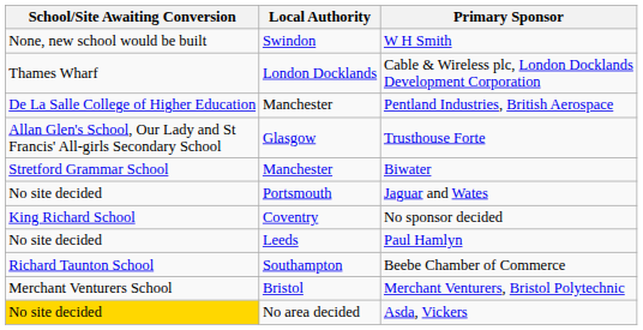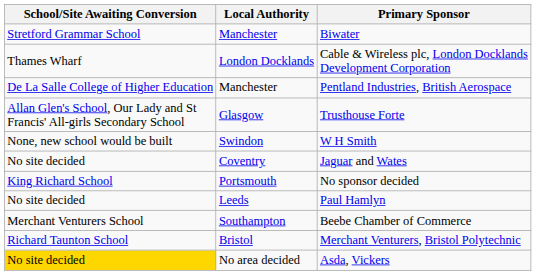rows swapped: Biwater <-> W H Smith
Jaguar and Wates | Local Authority: Portsmouth -> Coventry
No sponsor decided | Local Authority: Coventry -> Portsmouth
Beebe Chamber of Commerce | School/Site Awaiting Conversion: Richard Taunton School -> Merchant Venturers School
Merchant Venturers, Bristol Polytechnic | School/Site Awaiting Conversion: Merchant Venturers School -> Richard Taunton School
